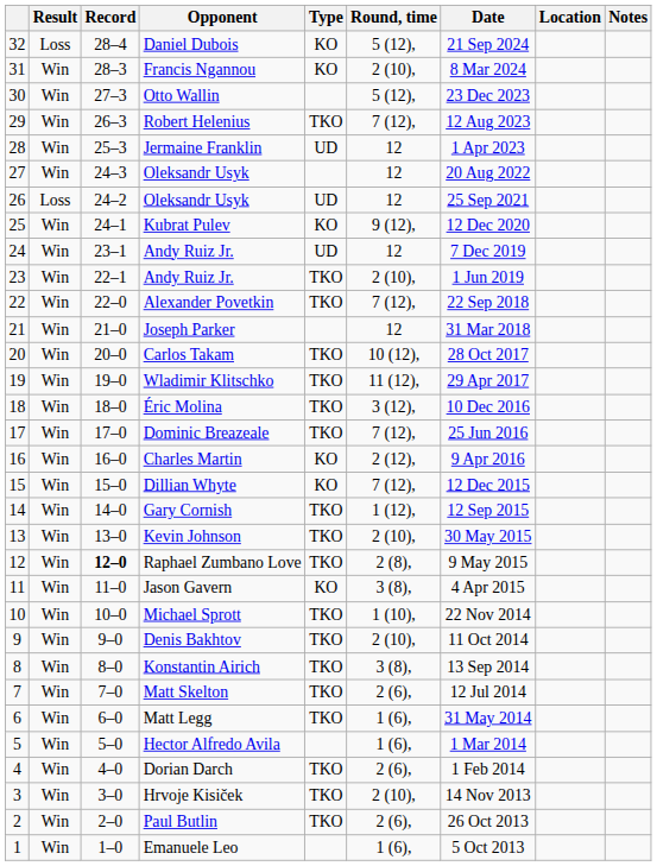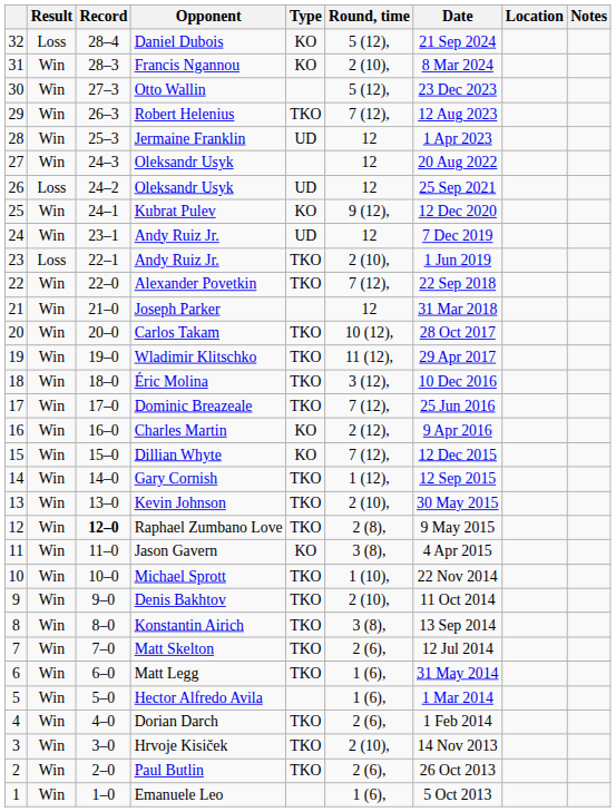23 / Andy Ruiz Jr. | Result: Win -> Loss
